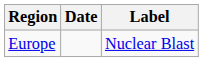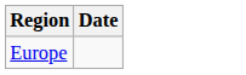- column: Label | Nuclear Blast
